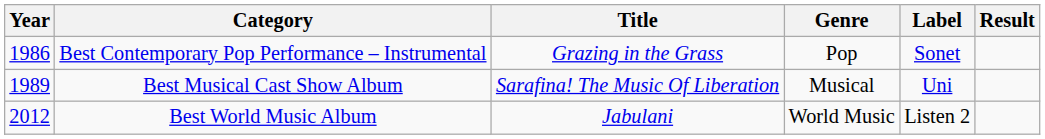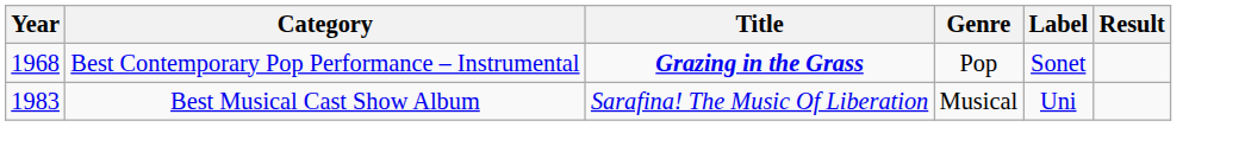Best Contemporary Pop Performance – Instrumental | Year: 1986 -> 1968
Best Contemporary Pop Performance – Instrumental | Title: normal -> bold
Best Musical Cast Show Album | Year: 1989 -> 1983
- row: 2012 | Best World Music Album | Jabulani | World Music | Listen 2
